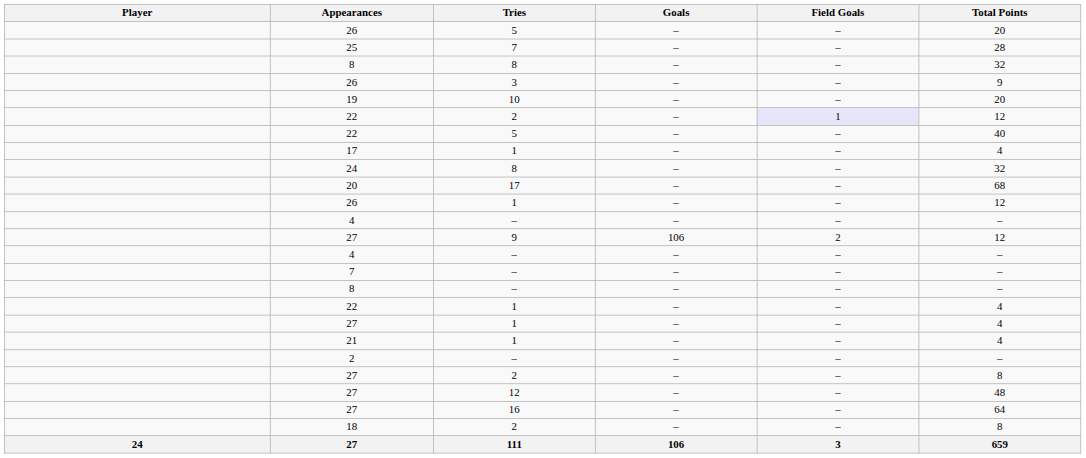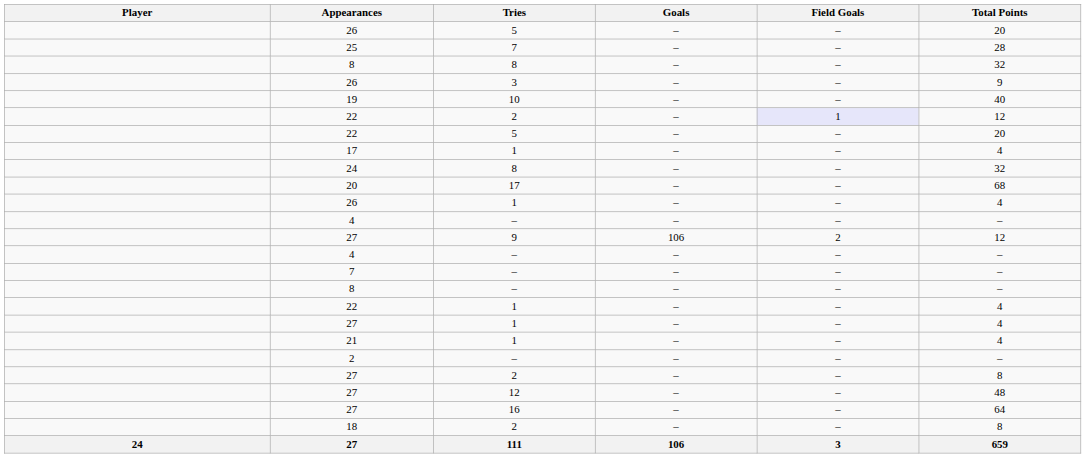19 | Total Points: 20 -> 40
22 / 5 | Total Points: 40 -> 20
26 / 1 | Total Points: 12 -> 4
